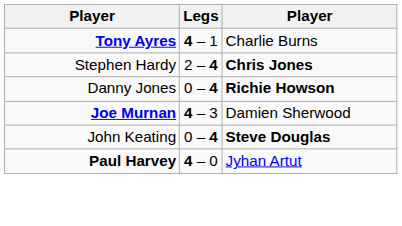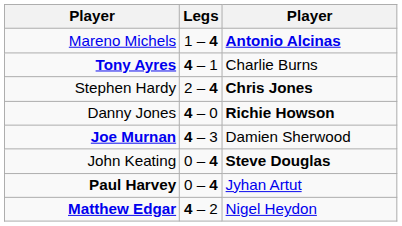+ row: Mareno Michels | 1 – 4 | Antonio Alcinas
Danny Jones | Legs: 0 – 4 -> 4 – 0
Paul Harvey | Legs: 4 – 0 -> 0 – 4
+ row: Matthew Edgar | 4 – 2 | Nigel Heydon
